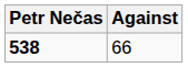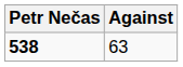538 | Against: 66 -> 63
